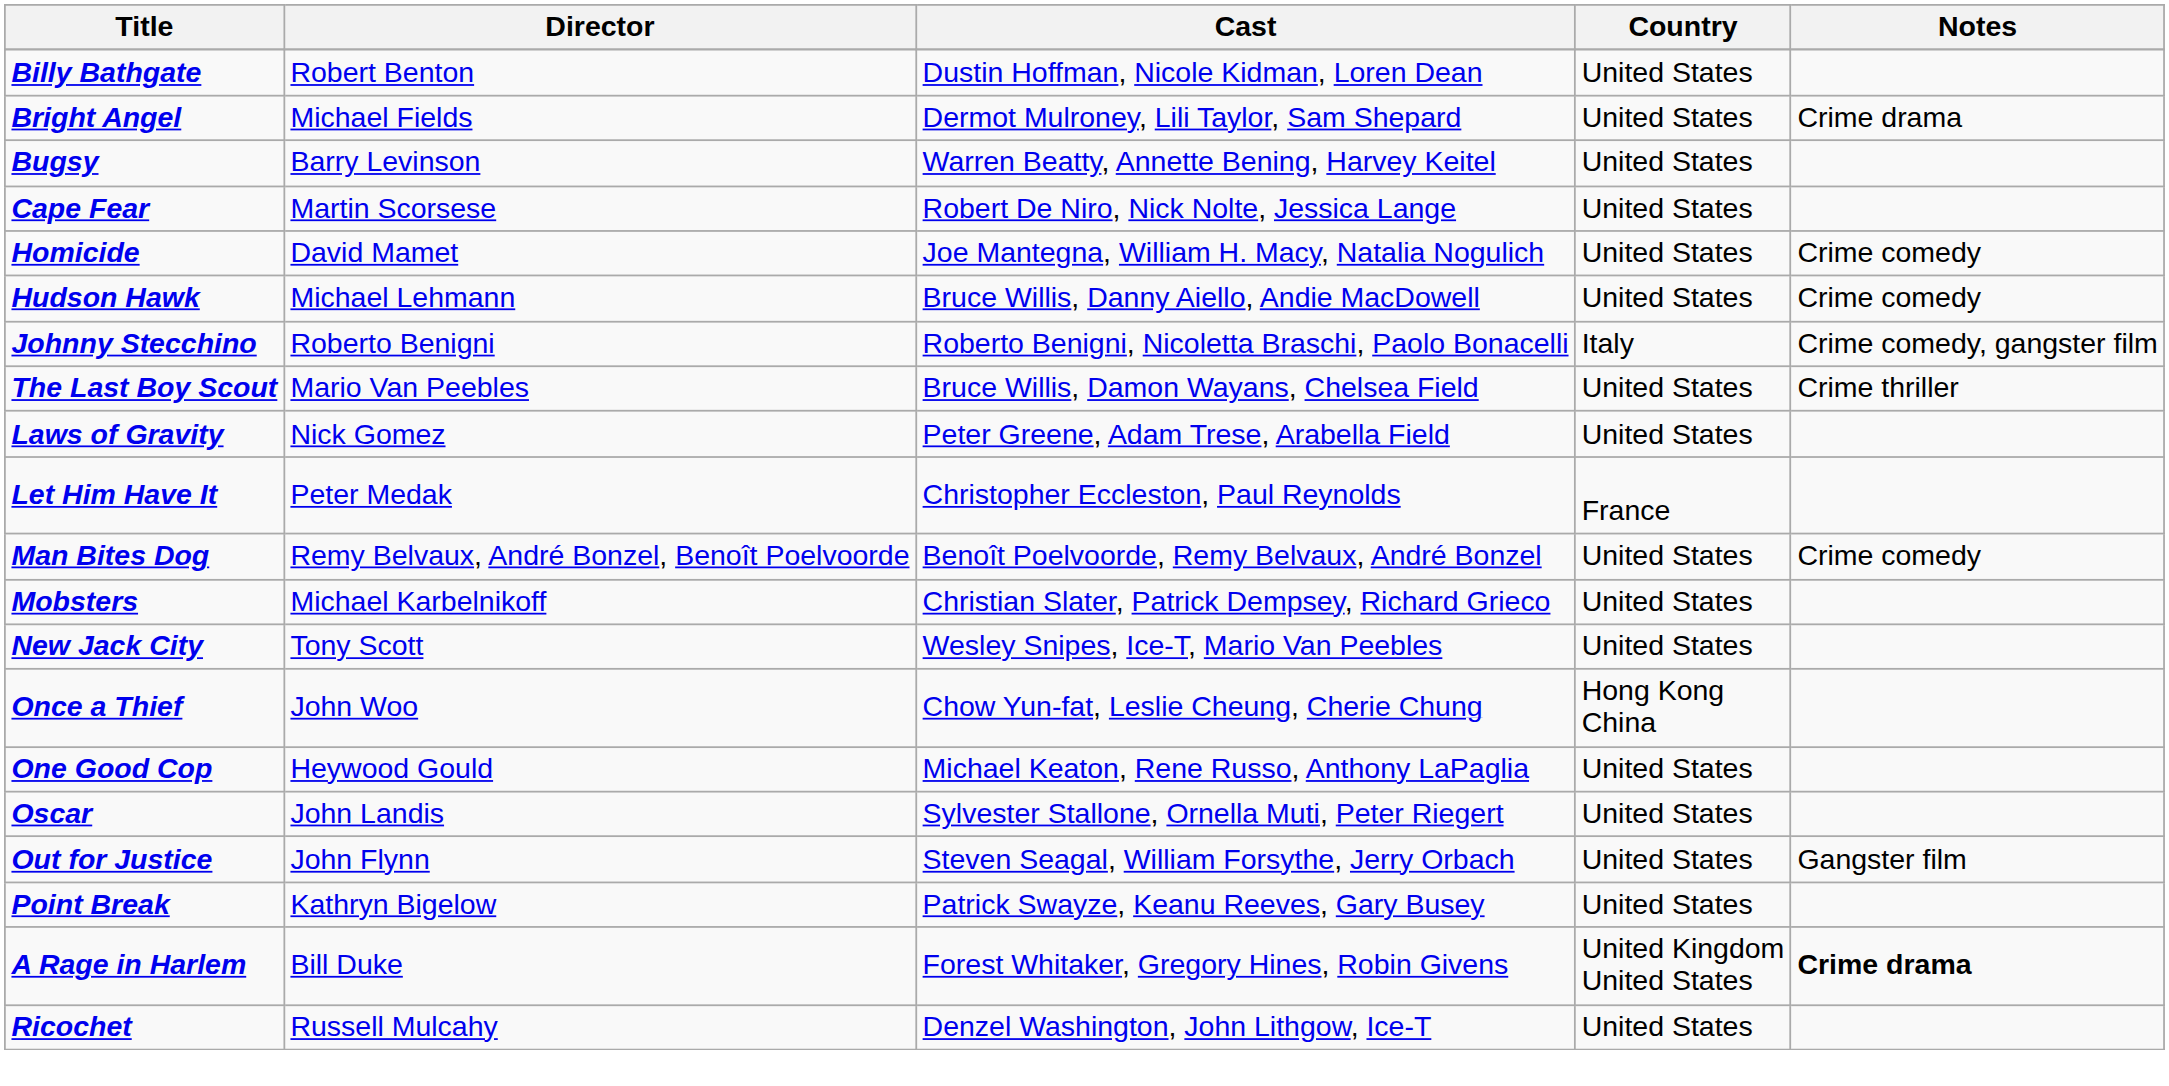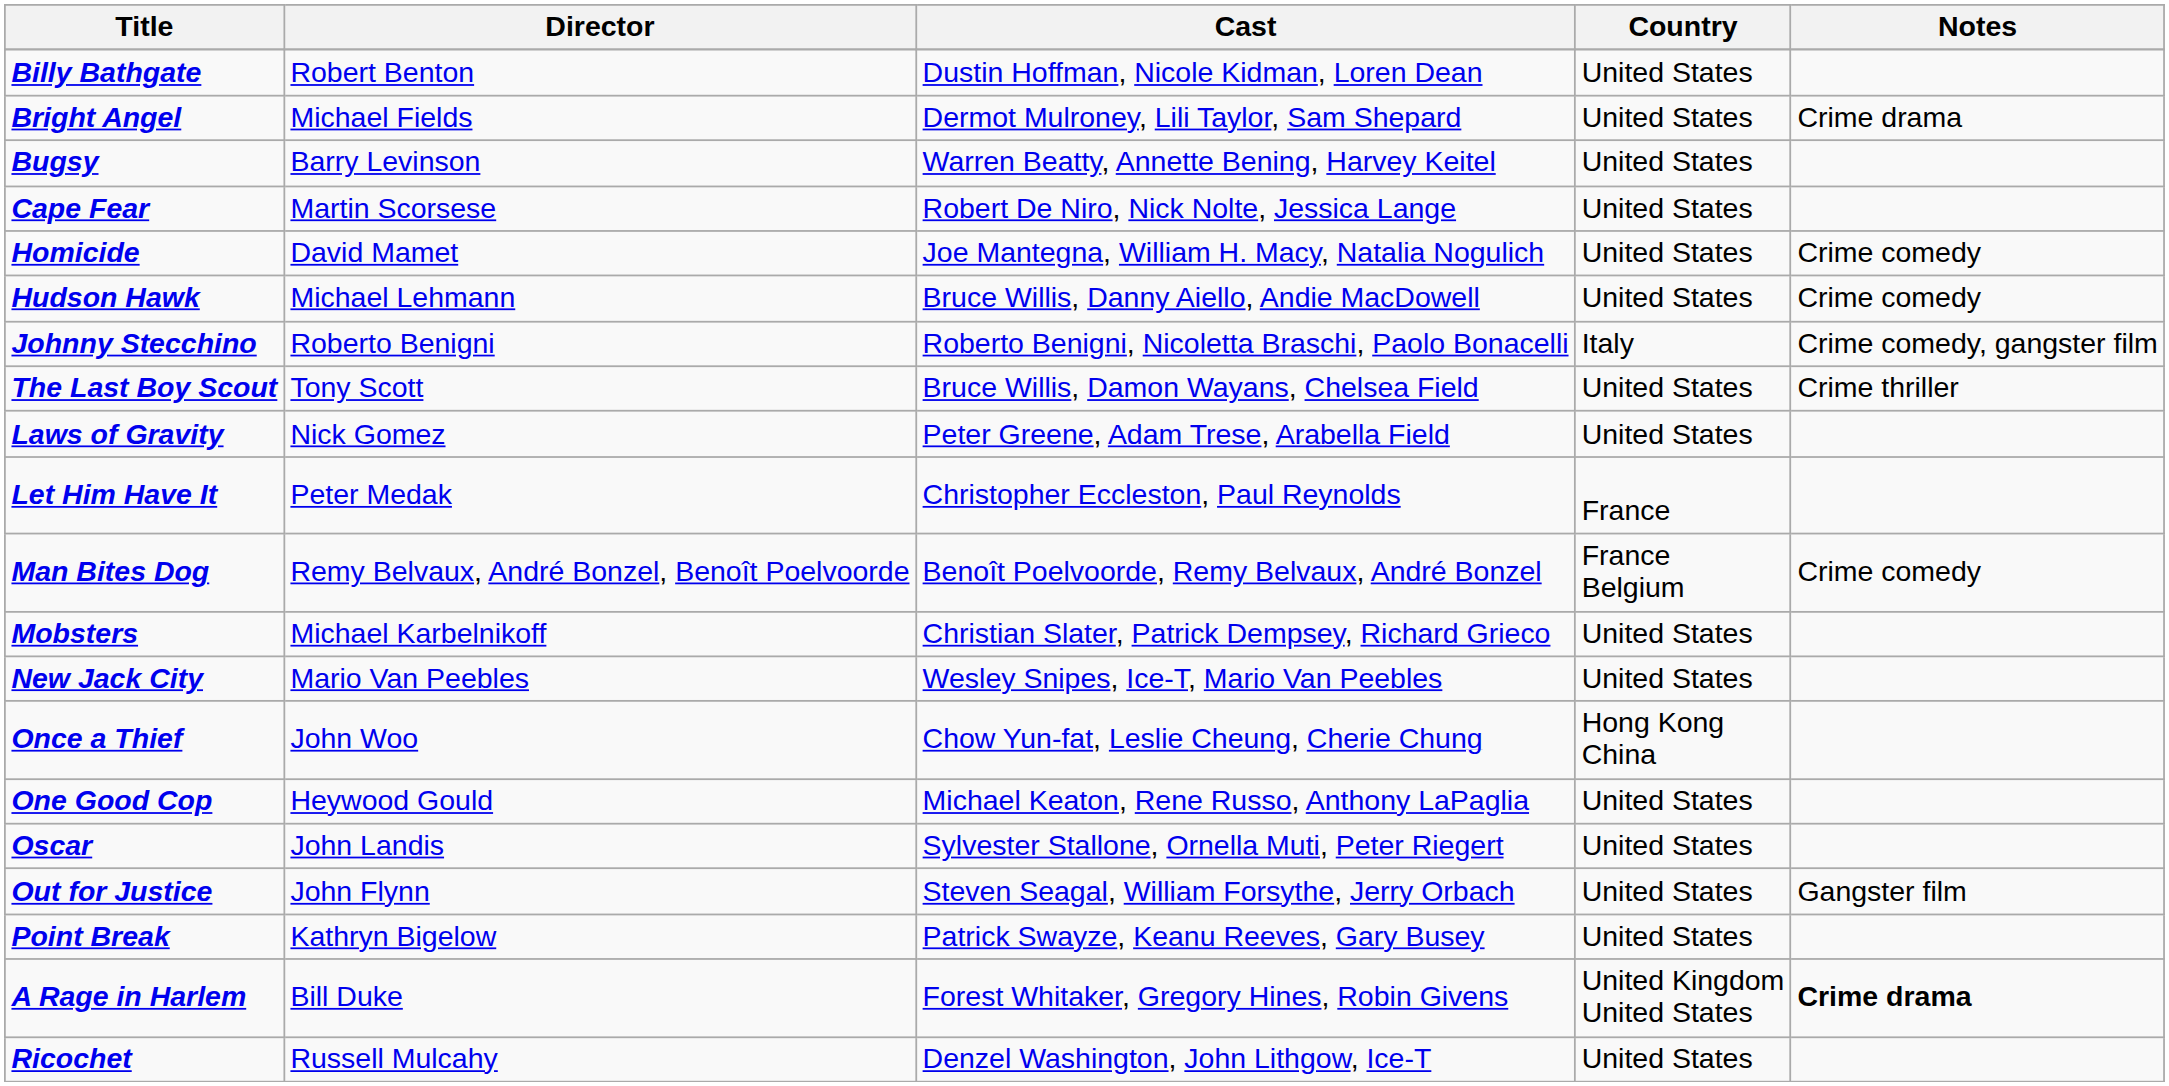The Last Boy Scout | Director: Mario Van Peebles -> Tony Scott
Man Bites Dog | Country: United States -> France Belgium
New Jack City | Director: Tony Scott -> Mario Van Peebles
